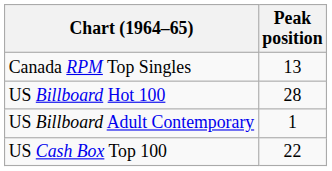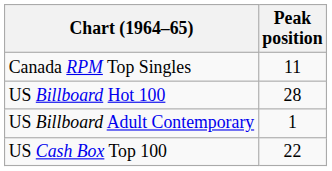Canada RPM Top Singles | Peak position: 13 -> 11
